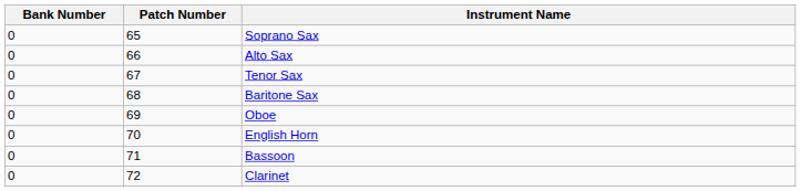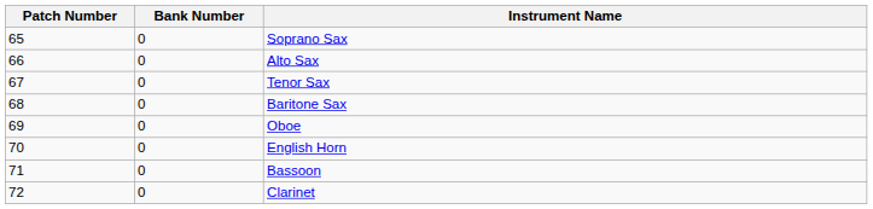columns swapped: Patch Number <-> Bank Number
